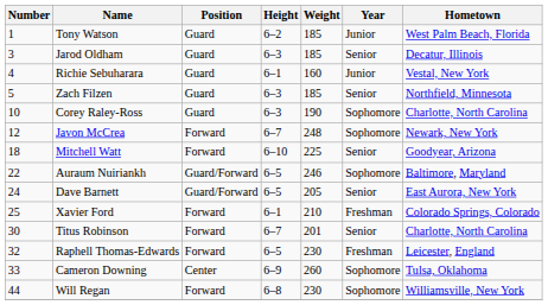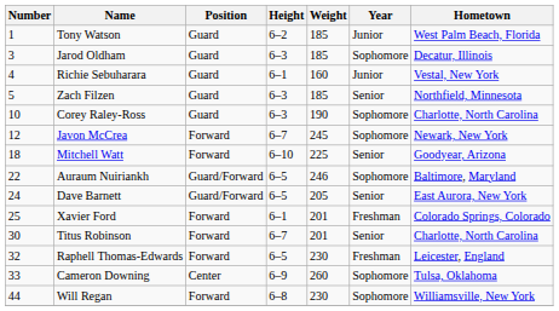Jarod Oldham | Year: Senior -> Sophomore
Javon McCrea | Weight: 248 -> 245
Xavier Ford | Weight: 210 -> 201
